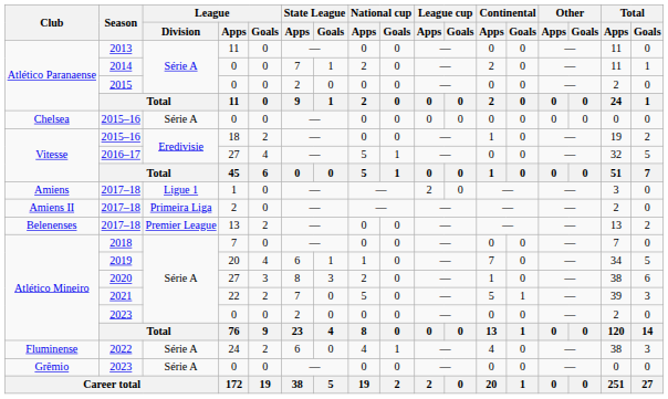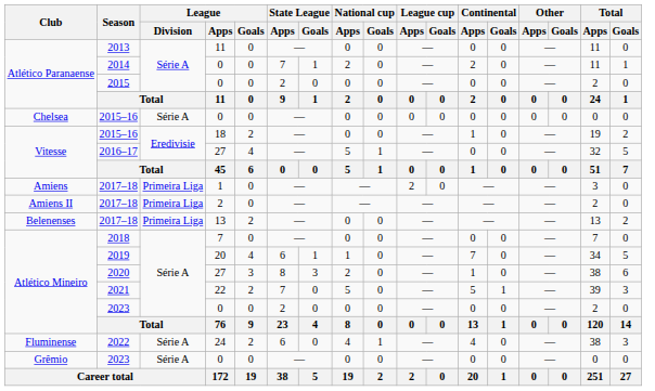Amiens / 2017–18 | League / Division: Ligue 1 -> Primeira Liga
Belenenses / 2017–18 | League / Division: Premier League -> Primeira Liga
